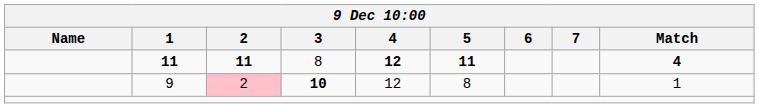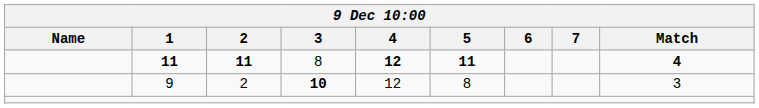9 | 2: pink background -> no background
9 | Match: 1 -> 3
